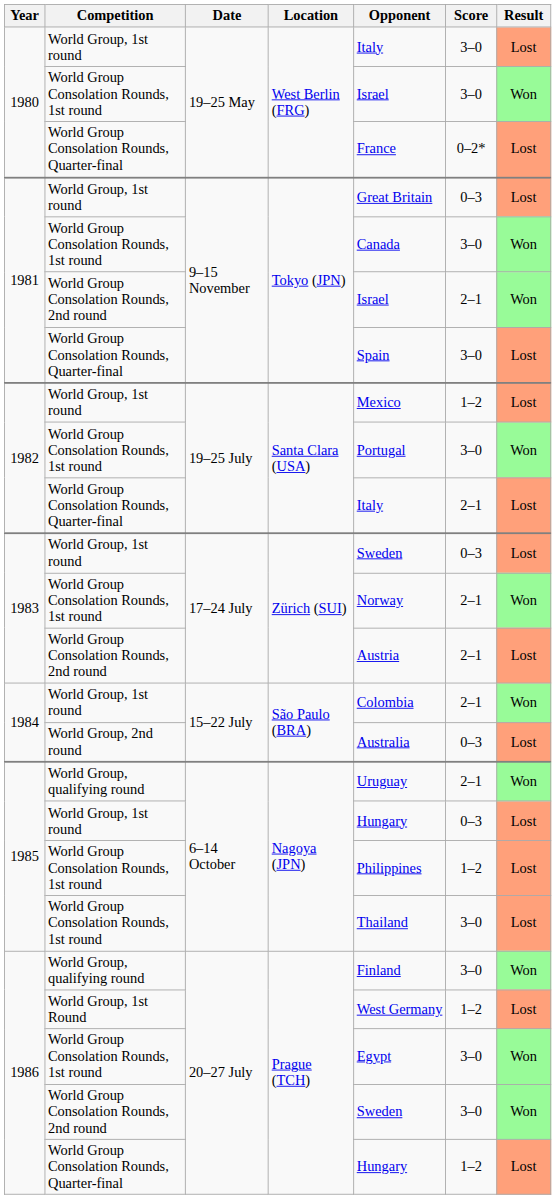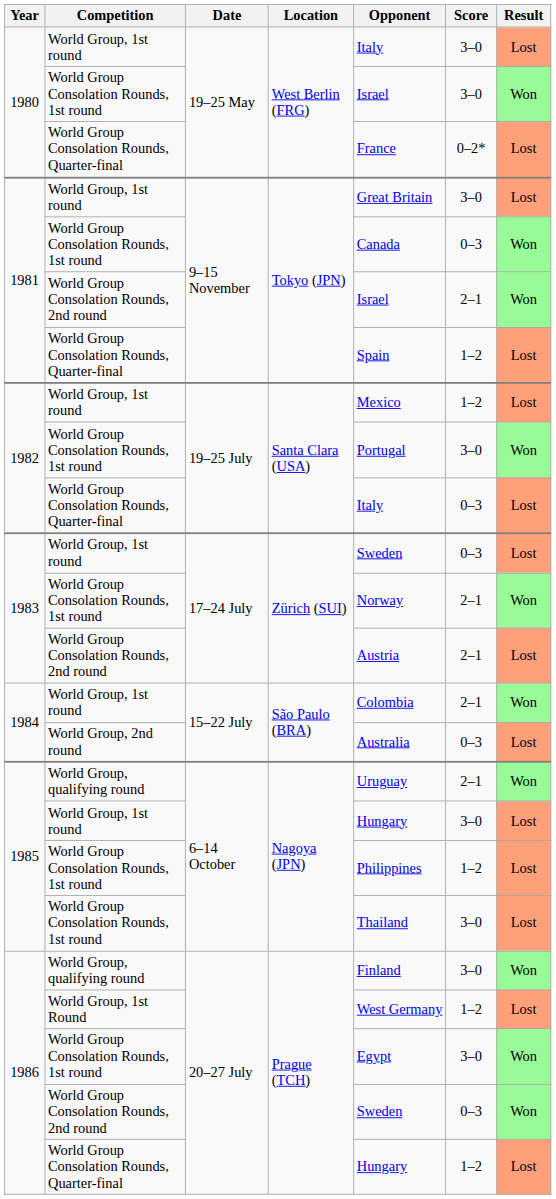1981 / World Group, 1st round | Score: 0–3 -> 3–0
1981 / World Group Consolation Rounds, 1st round | Score: 3–0 -> 0–3
1981 / World Group Consolation Rounds, Quarter-final | Score: 3–0 -> 1–2
1982 / World Group Consolation Rounds, Quarter-final | Score: 2–1 -> 0–3
1985 / World Group, 1st round | Score: 0–3 -> 3–0
1986 / World Group Consolation Rounds, 2nd round | Score: 3–0 -> 0–3
